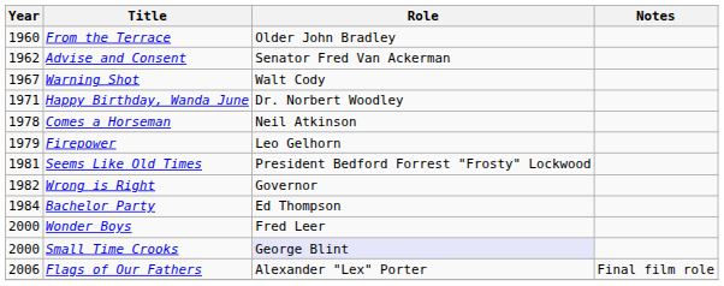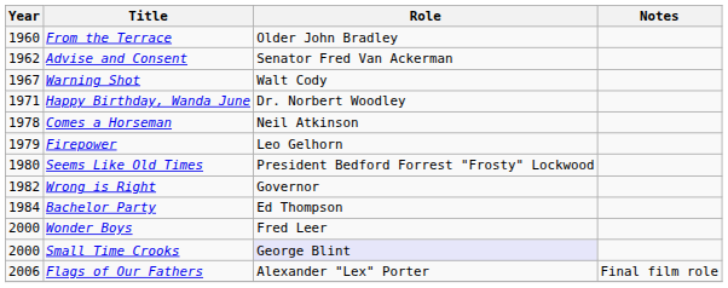Seems Like Old Times | Year: 1981 -> 1980
